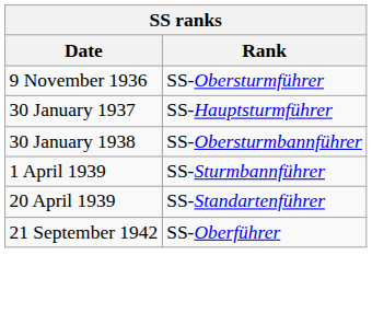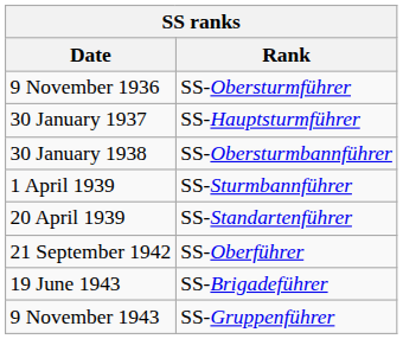+ row: 19 June 1943 | SS-Brigadeführer
+ row: 9 November 1943 | SS-Gruppenführer
